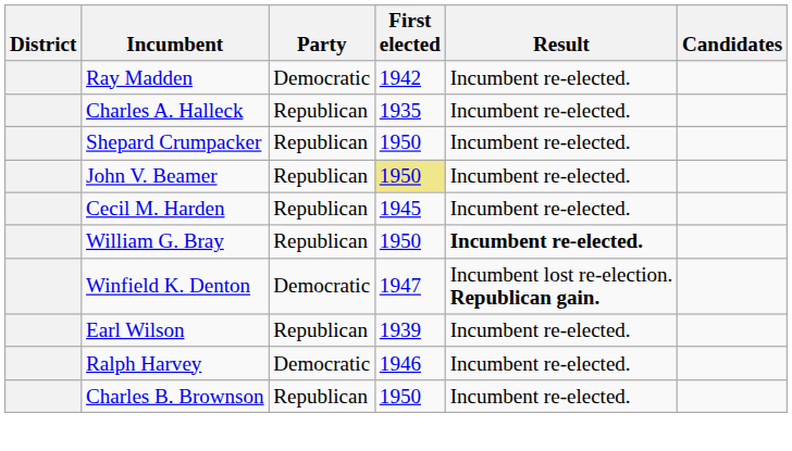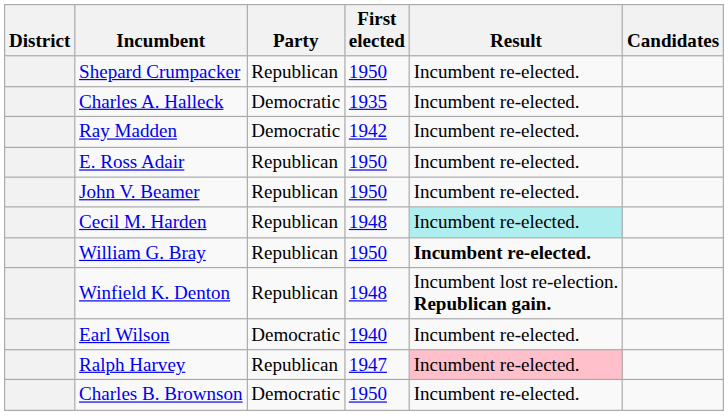rows swapped: Ray Madden <-> Shepard Crumpacker
Charles A. Halleck | Party: Republican -> Democratic
+ row: E. Ross Adair | Republican | 1950 | Incumbent re-elected.
John V. Beamer | First elected: khaki background -> no background
Cecil M. Harden | First elected: 1945 -> 1948
Cecil M. Harden | Result: no background -> paleturquoise background
Winfield K. Denton | Party: Democratic -> Republican
Winfield K. Denton | First elected: 1947 -> 1948
Earl Wilson | Party: Republican -> Democratic
Earl Wilson | First elected: 1939 -> 1940
Ralph Harvey | Party: Democratic -> Republican
Ralph Harvey | First elected: 1946 -> 1947
Ralph Harvey | Result: no background -> pink background
Charles B. Brownson | Party: Republican -> Democratic
